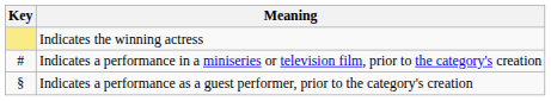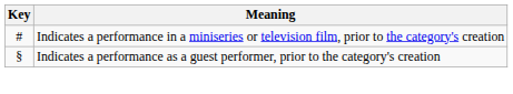- row: Indicates the winning actress
